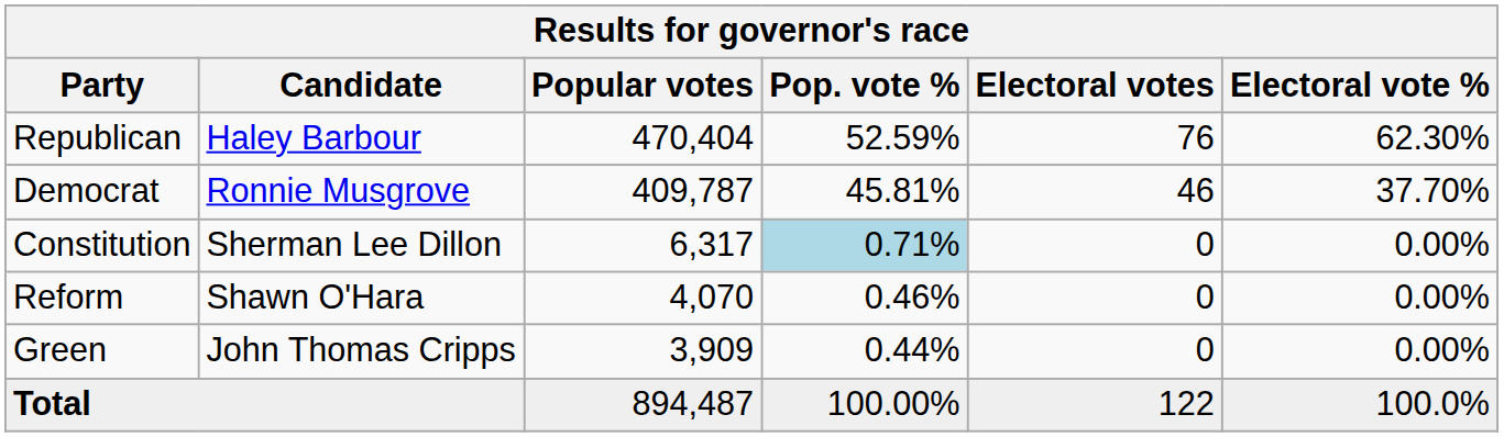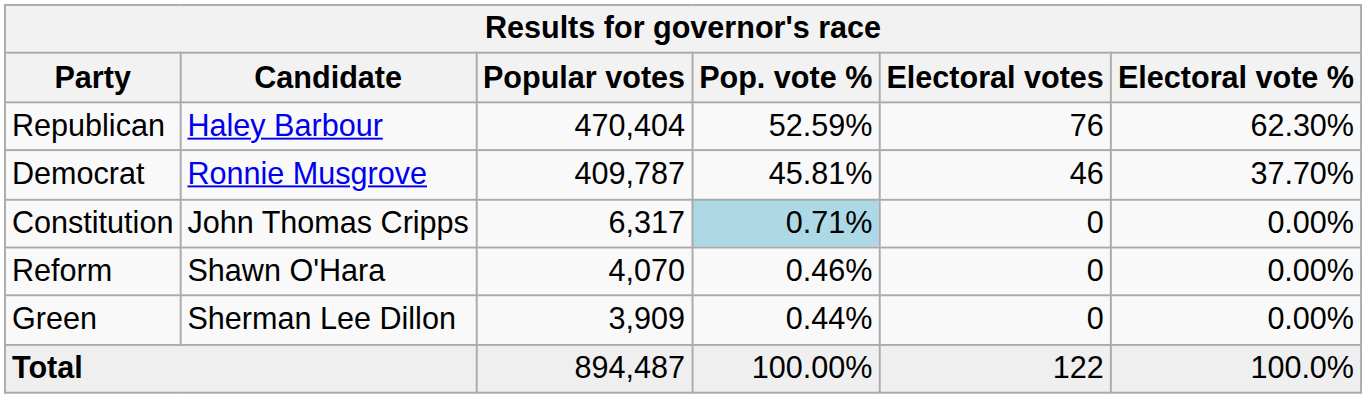Constitution | Candidate: Sherman Lee Dillon -> John Thomas Cripps
Green | Candidate: John Thomas Cripps -> Sherman Lee Dillon
